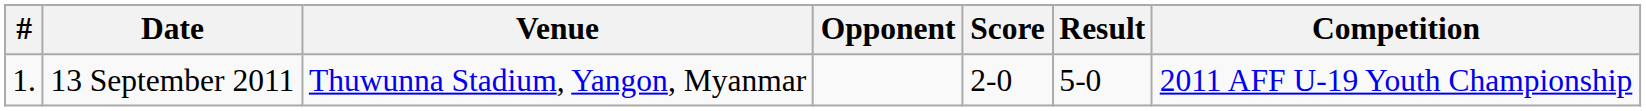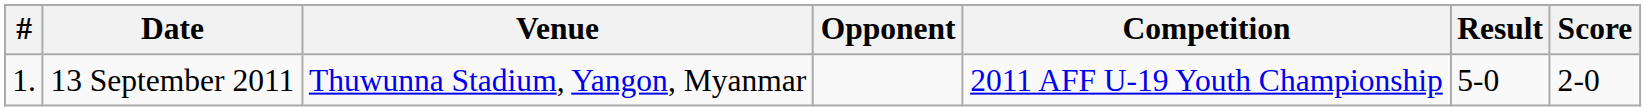columns swapped: Score <-> Competition
